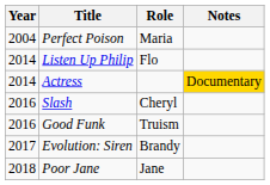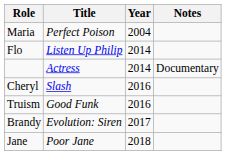columns swapped: Year <-> Role
Actress | Notes: gold background -> no background
